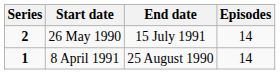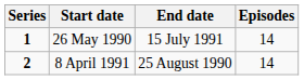26 May 1990 | Series: 2 -> 1
8 April 1991 | Series: 1 -> 2
